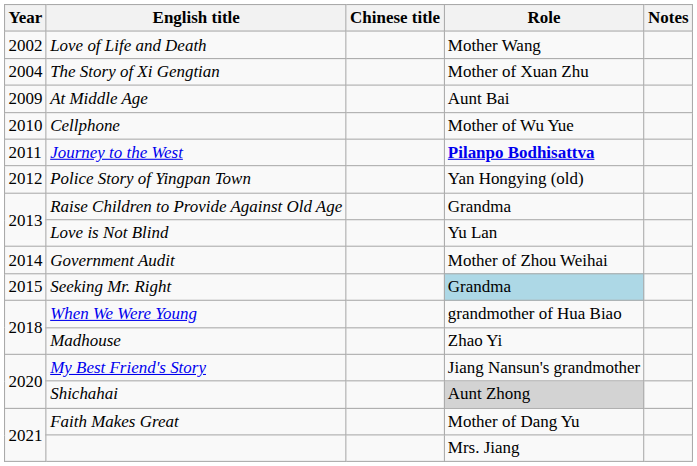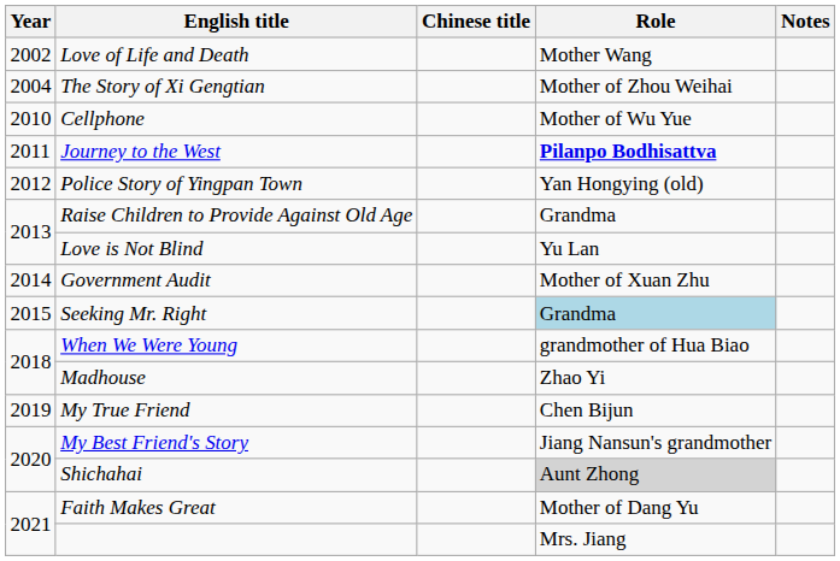The Story of Xi Gengtian | Role: Mother of Xuan Zhu -> Mother of Zhou Weihai
- row: 2009 | At Middle Age | Aunt Bai
Government Audit | Role: Mother of Zhou Weihai -> Mother of Xuan Zhu
+ row: 2019 | My True Friend | Chen Bijun
